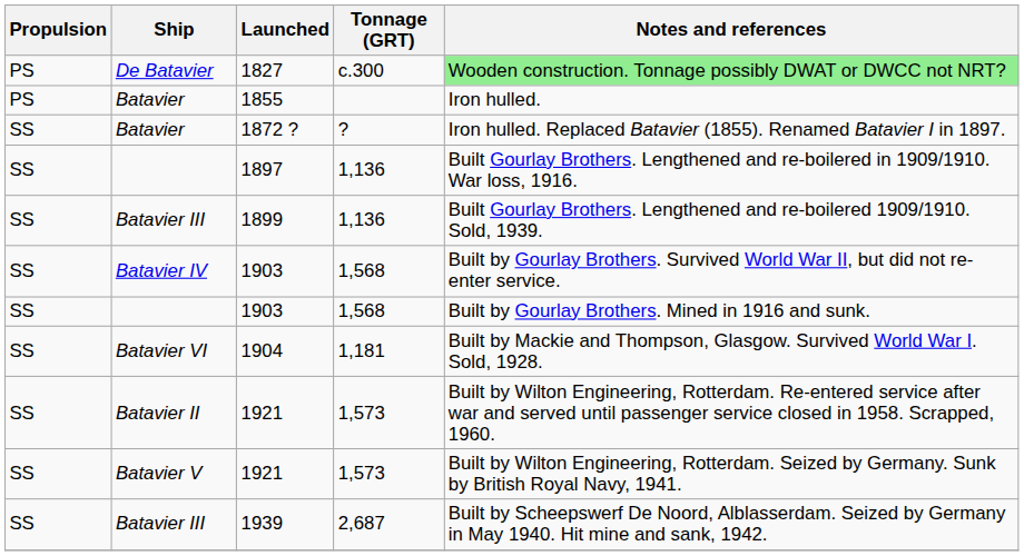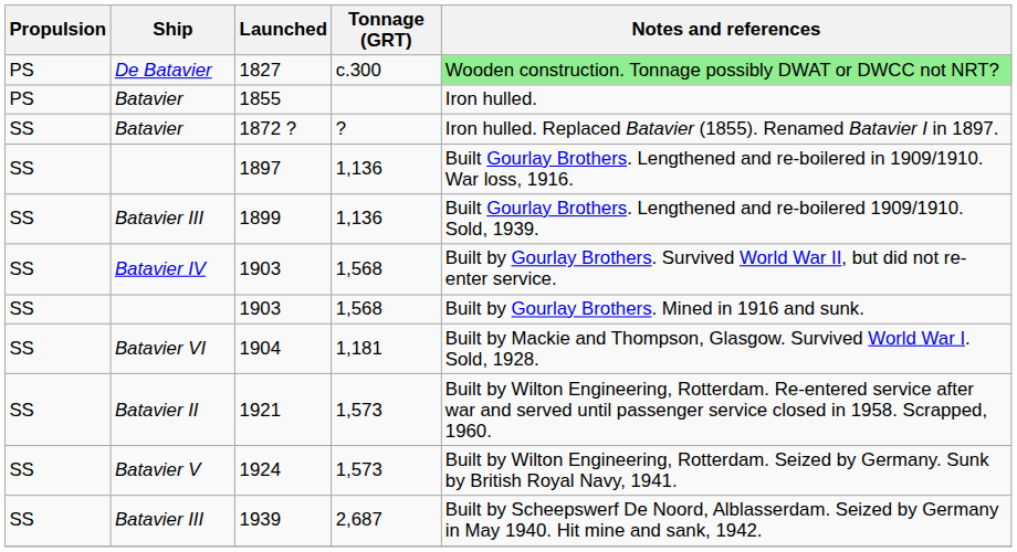Batavier V | Launched: 1921 -> 1924
